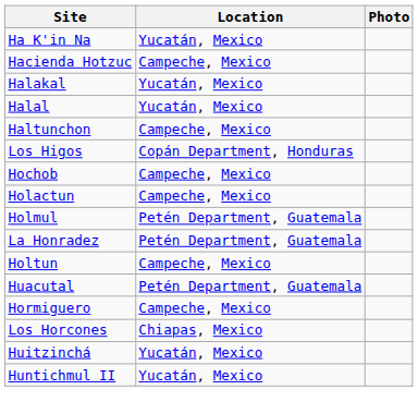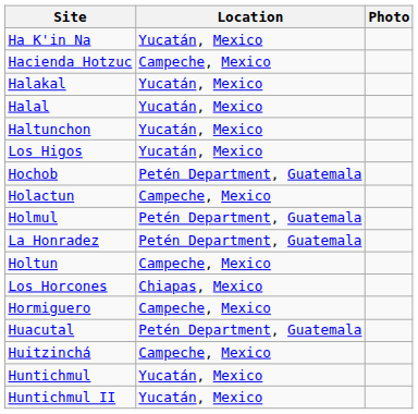Haltunchon | Location: Campeche, Mexico -> Yucatán, Mexico
Los Higos | Location: Copán Department, Honduras -> Yucatán, Mexico
Hochob | Location: Campeche, Mexico -> Petén Department, Guatemala
rows swapped: Los Horcones <-> Huacutal
Huitzinchá | Location: Yucatán, Mexico -> Campeche, Mexico
+ row: Huntichmul | Yucatán, Mexico
